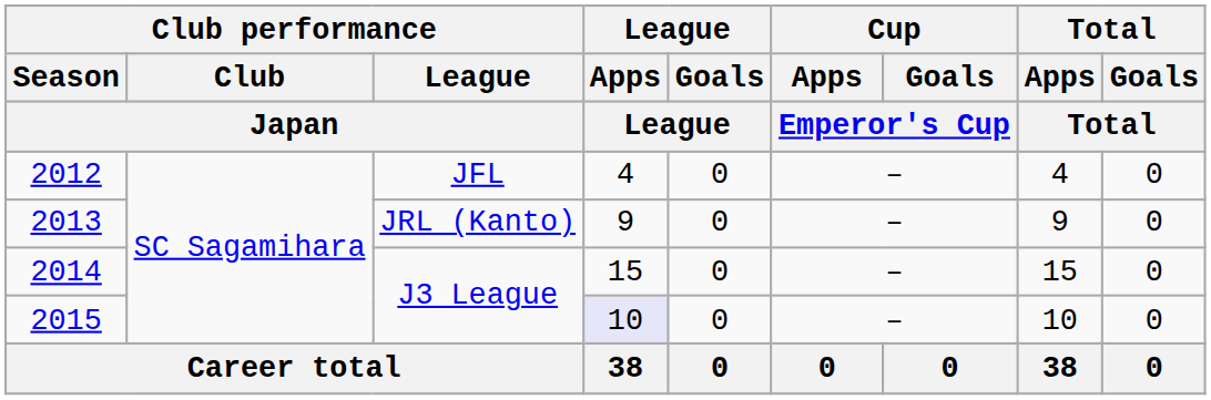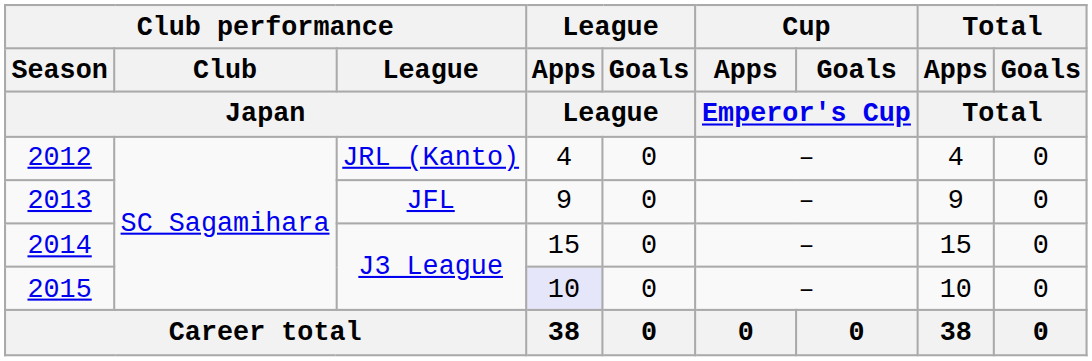2012 | Club performance / League / Japan: JFL -> JRL (Kanto)
2013 | Club performance / League / Japan: JRL (Kanto) -> JFL
